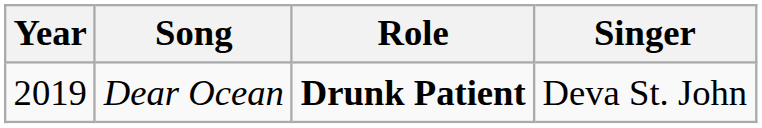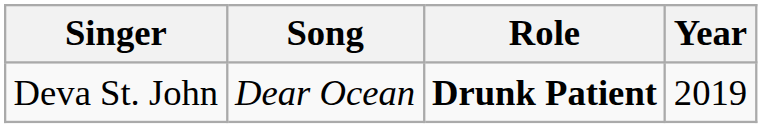columns swapped: Year <-> Singer
